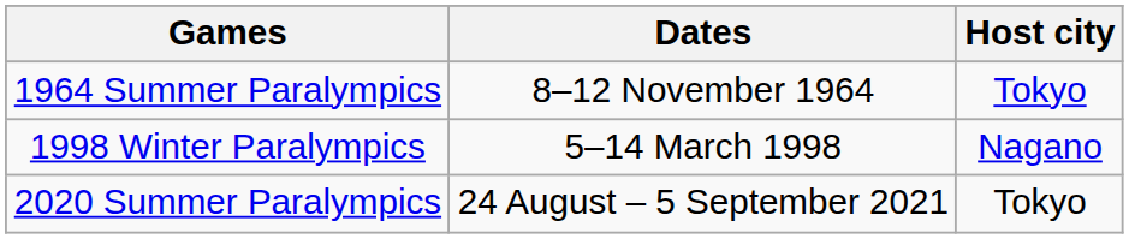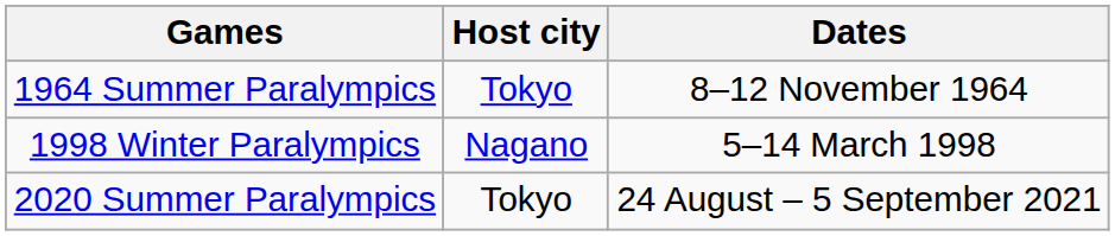columns swapped: Dates <-> Host city
